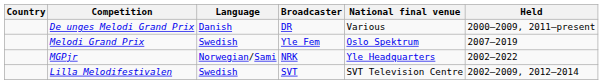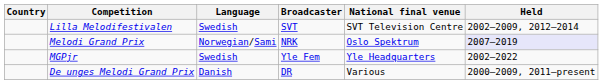rows swapped: De unges Melodi Grand Prix <-> Lilla Melodifestivalen
Melodi Grand Prix | Language: Swedish -> Norwegian/Sami
Melodi Grand Prix | Broadcaster: Yle Fem -> NRK
Melodi Grand Prix | Held: no background -> lavender background
MGPjr | Language: Norwegian/Sami -> Swedish
MGPjr | Broadcaster: NRK -> Yle Fem
